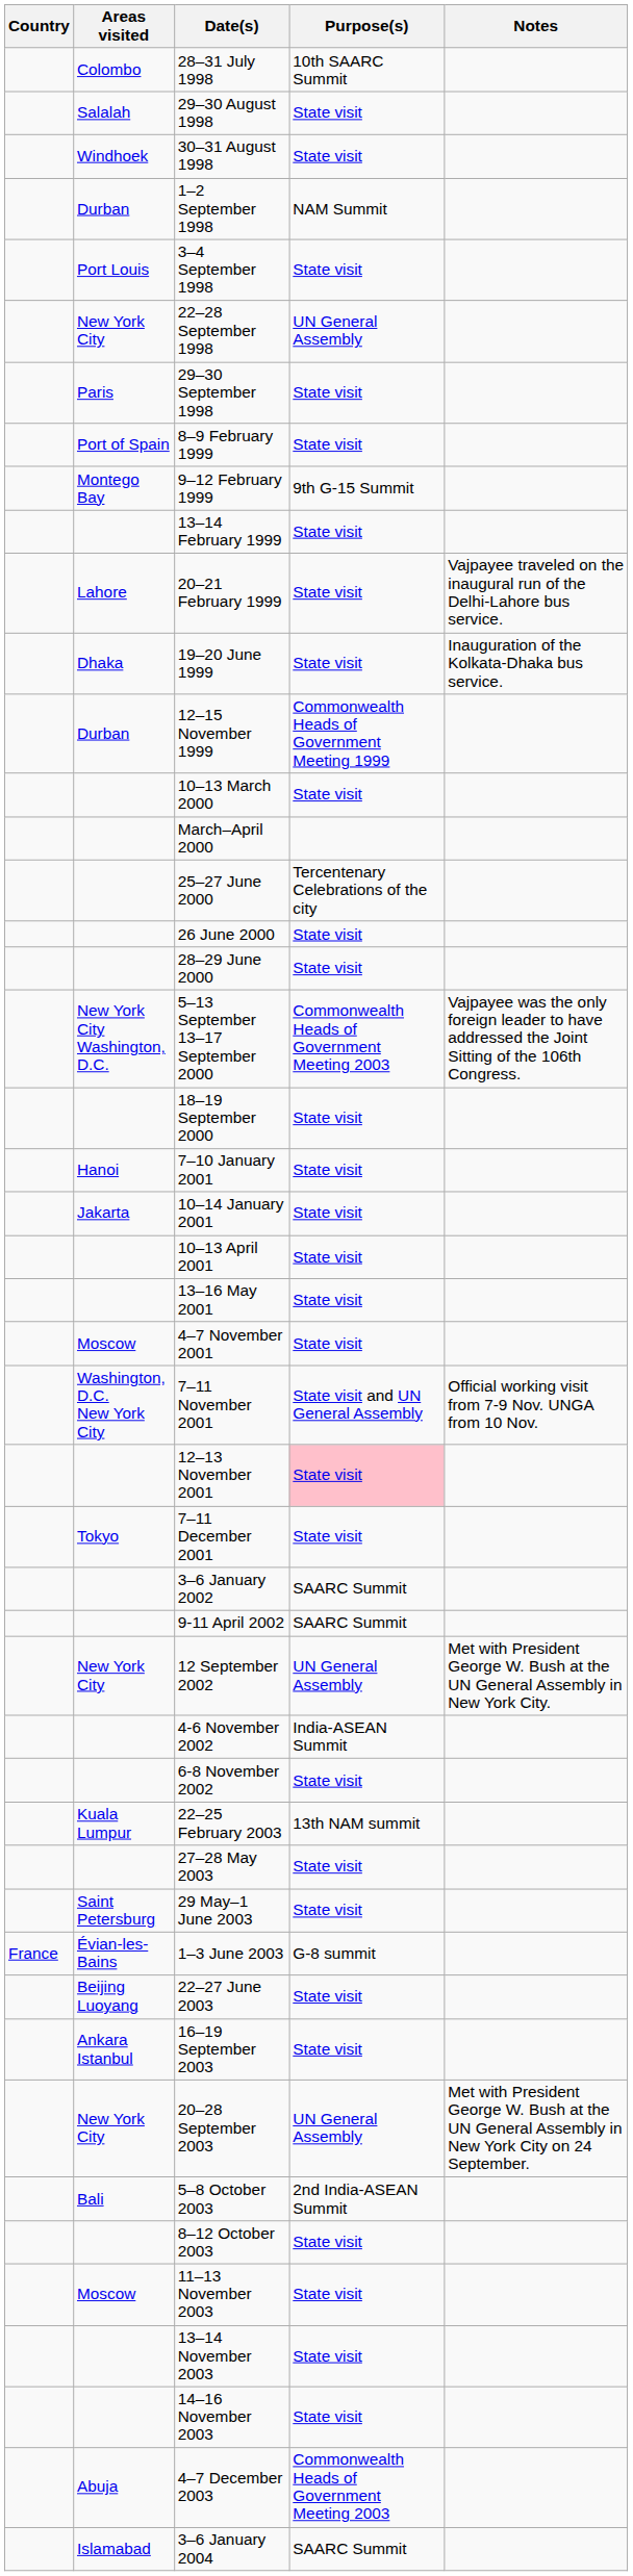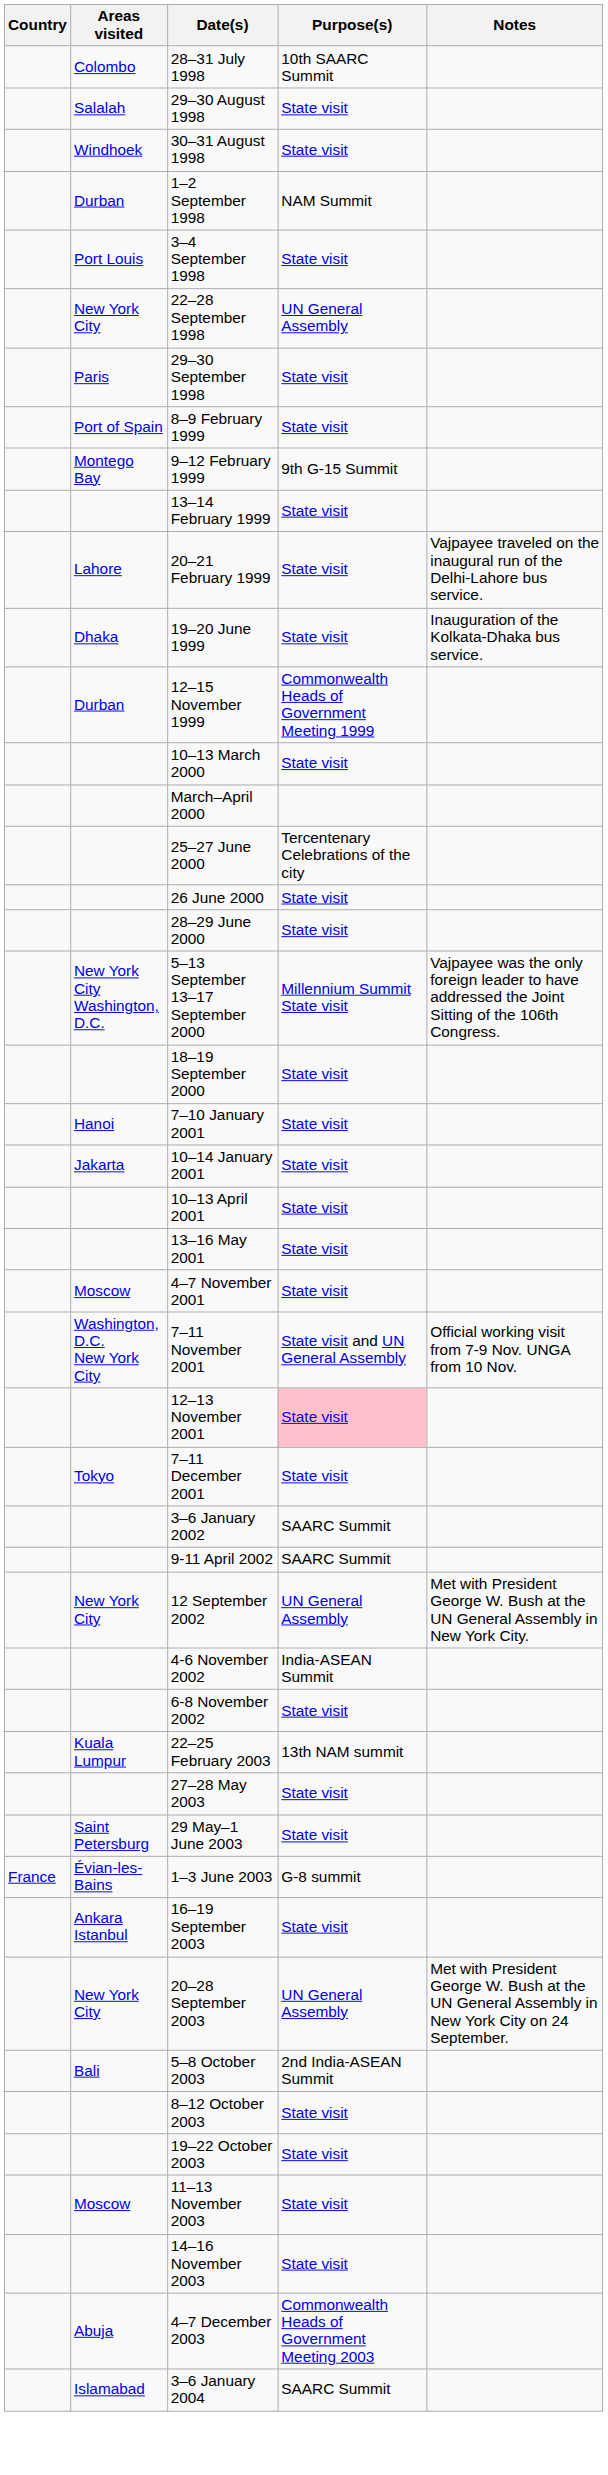5–13 September 13–17 September 2000 | Purpose(s): Commonwealth Heads of Government Meeting 2003 -> Millennium Summit State visit
- row: Beijing Luoyang | 22–27 June 2003 | State visit
+ row: 19–22 October 2003 | State visit
- row: 13–14 November 2003 | State visit
